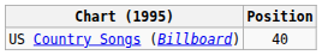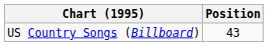US Country Songs (Billboard) | Position: 40 -> 43
